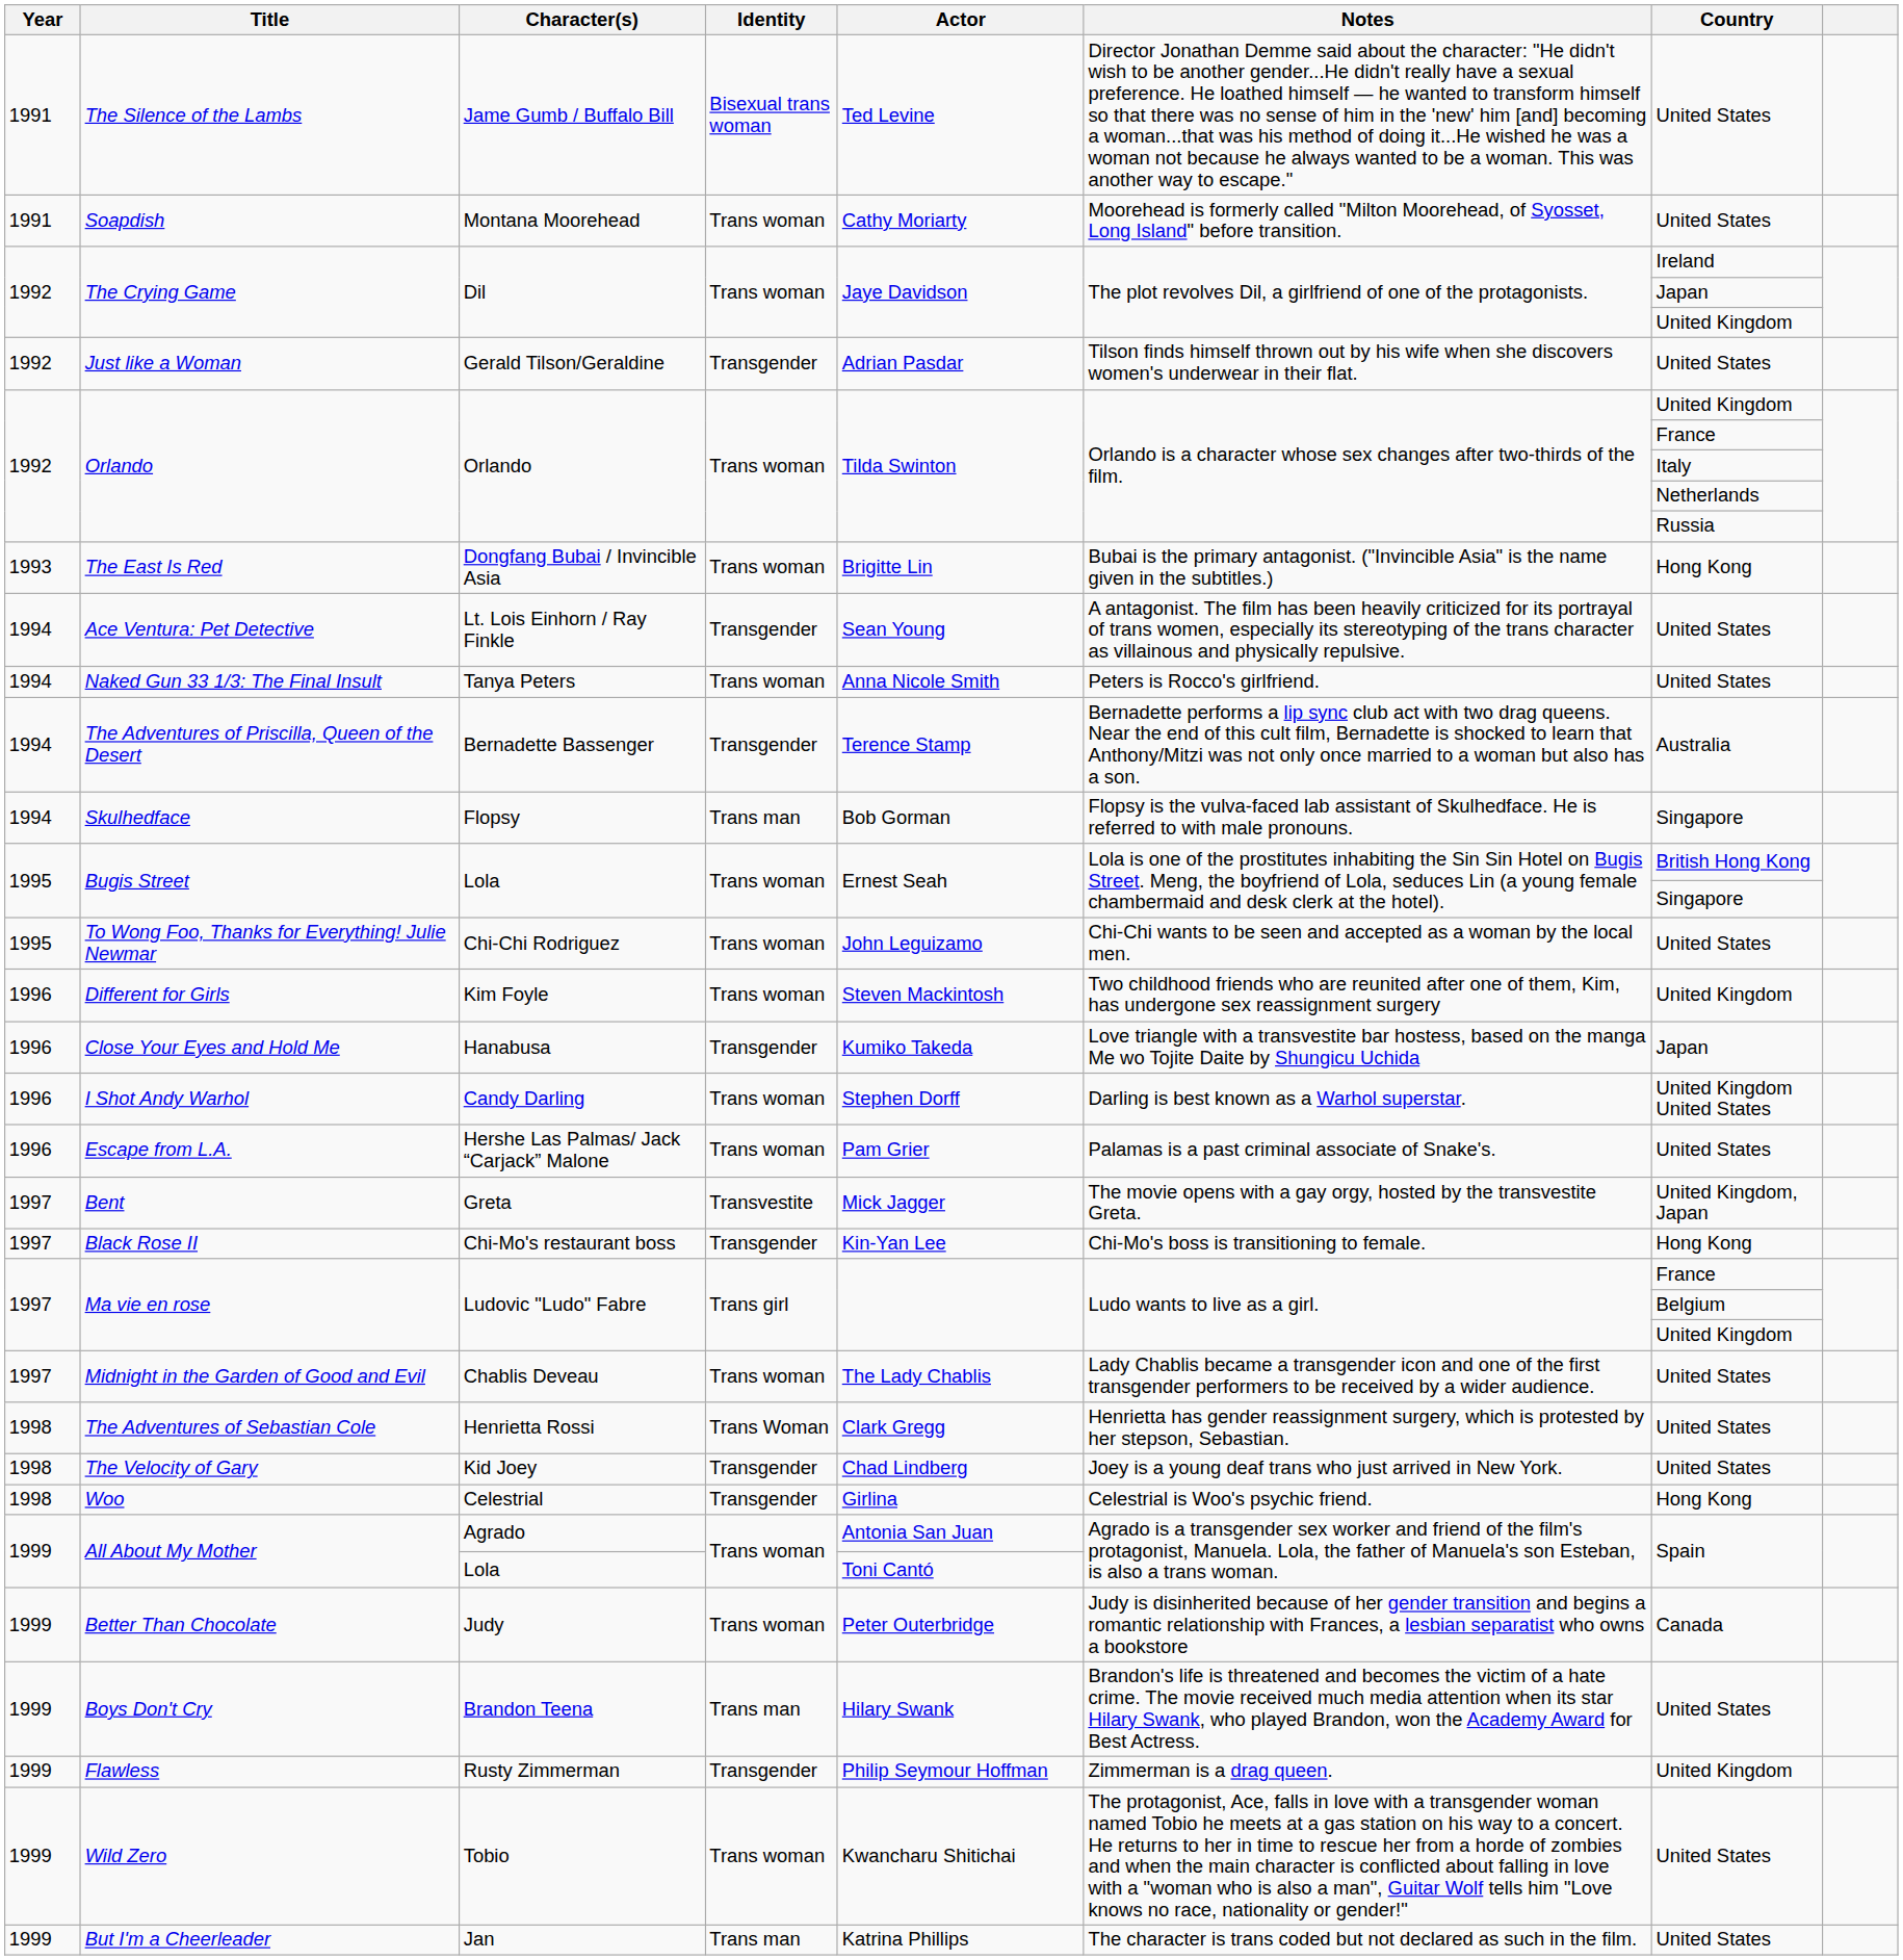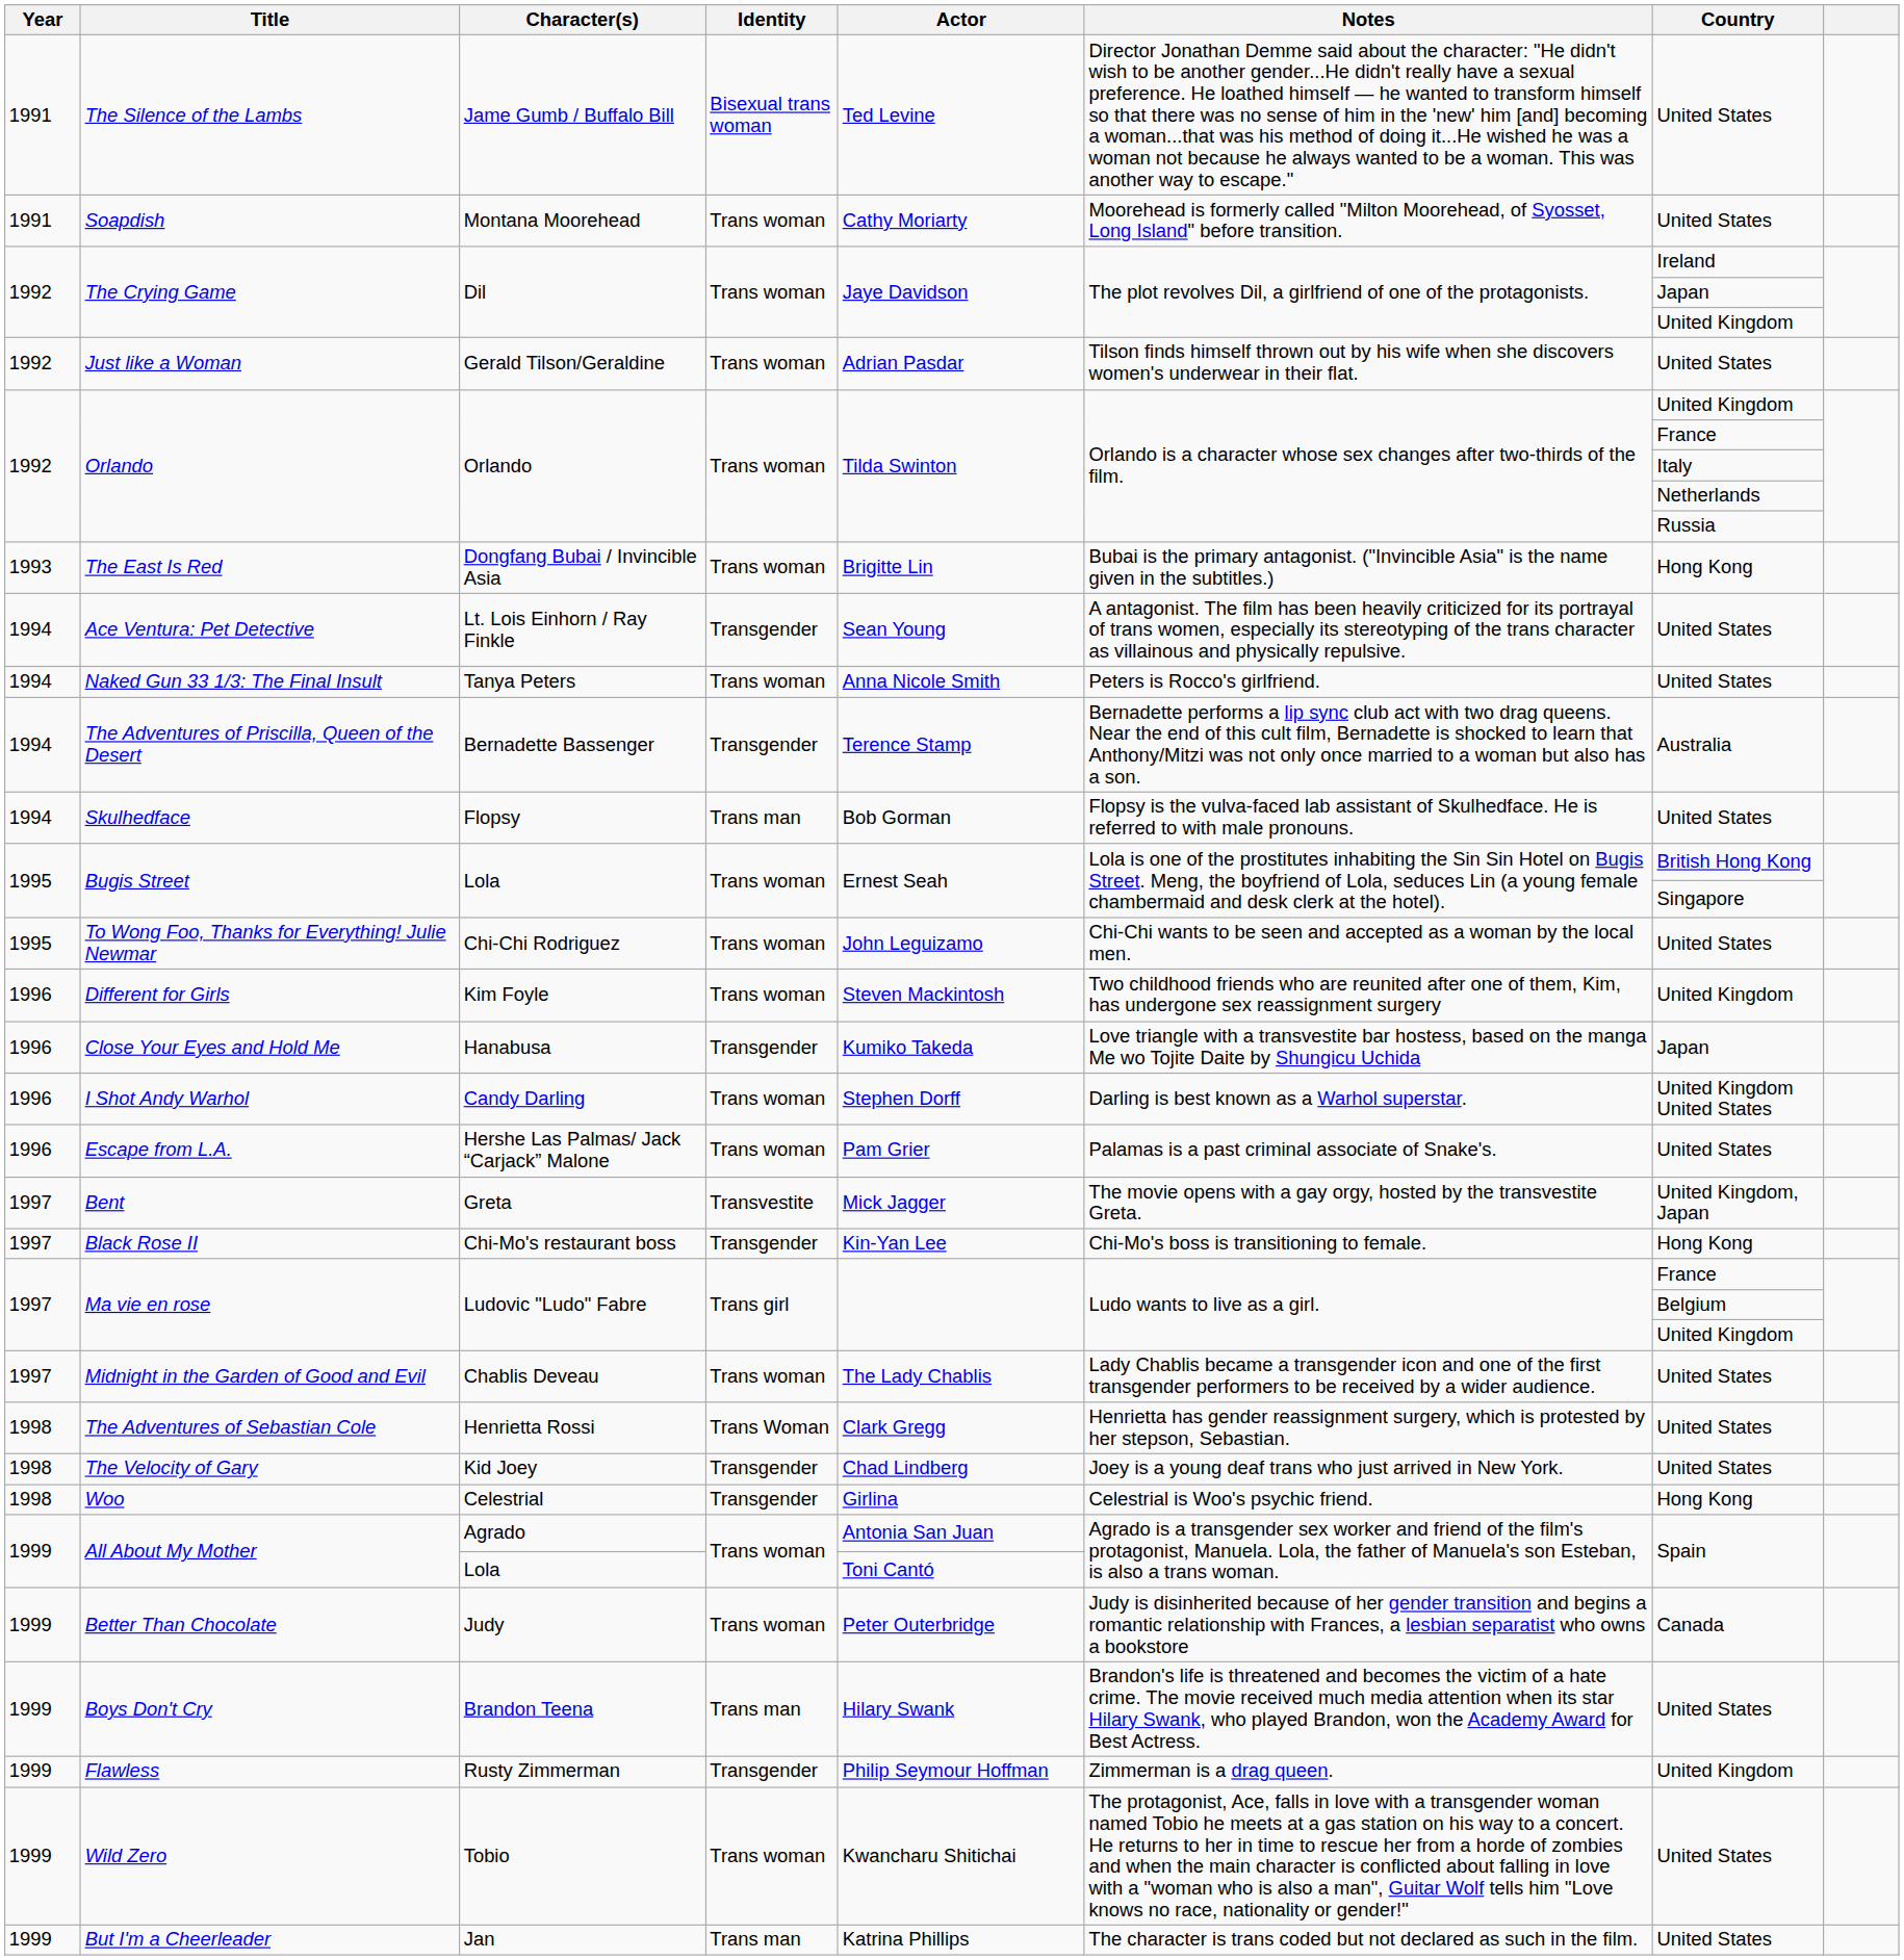Just like a Woman | Identity: Transgender -> Trans woman
Skulhedface | Country: Singapore -> United States
